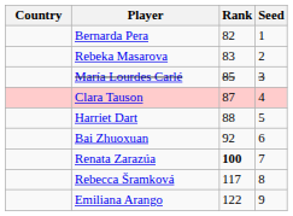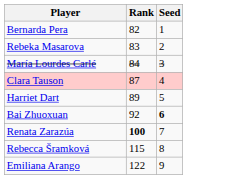- column: Country
María Lourdes Carlé | Rank: 85 -> 84
Harriet Dart | Rank: 88 -> 89
Bai Zhuoxuan | Seed: normal -> bold
Rebecca Šramková | Rank: 117 -> 115
